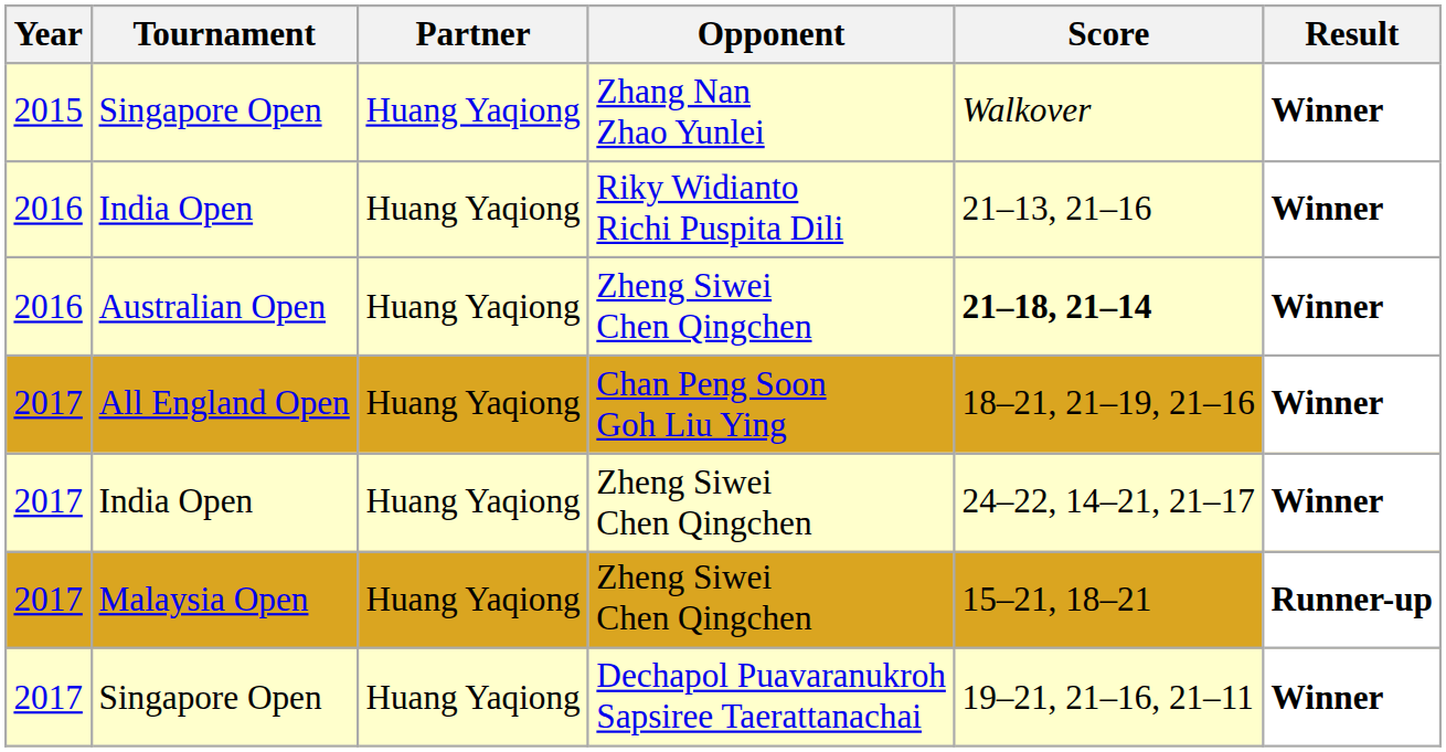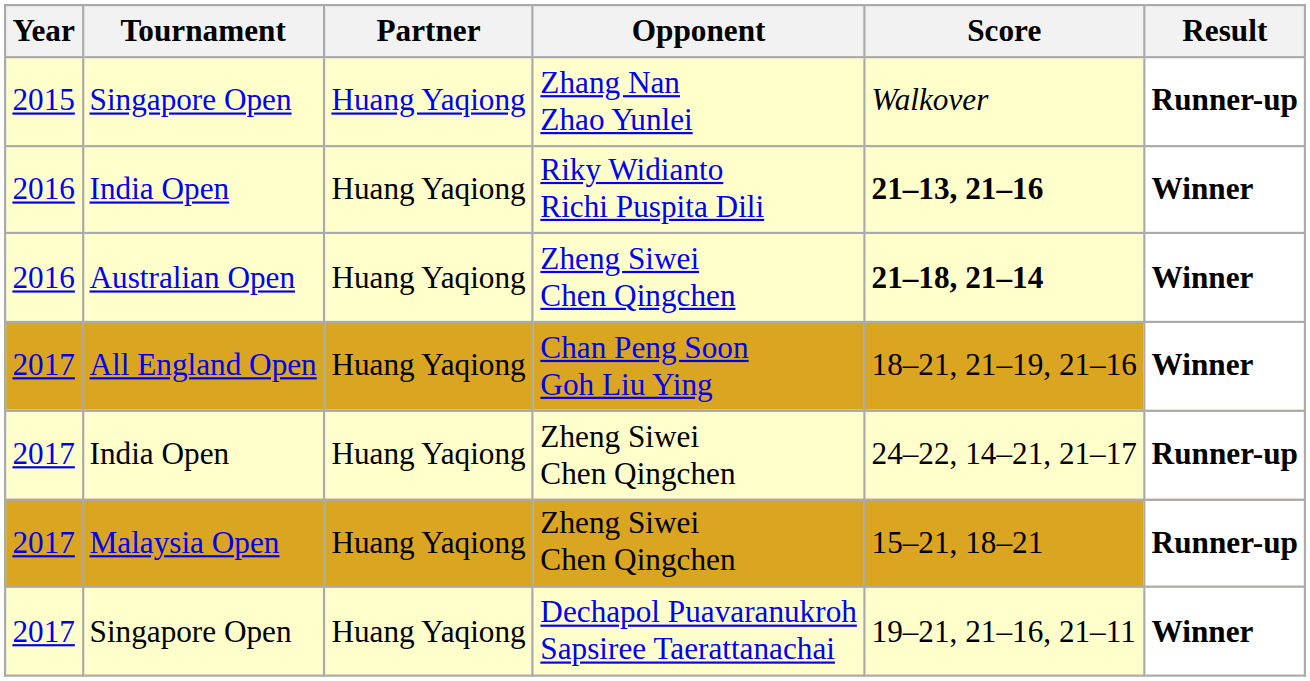Singapore Open / Zhang Nan Zhao Yunlei | Result: Winner -> Runner-up
India Open / Riky Widianto Richi Puspita Dili | Score: normal -> bold
India Open / Zheng Siwei Chen Qingchen | Result: Winner -> Runner-up
